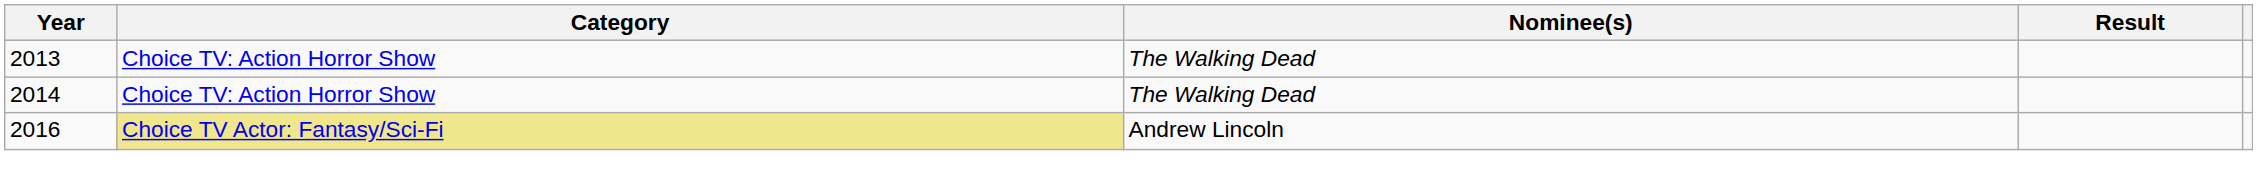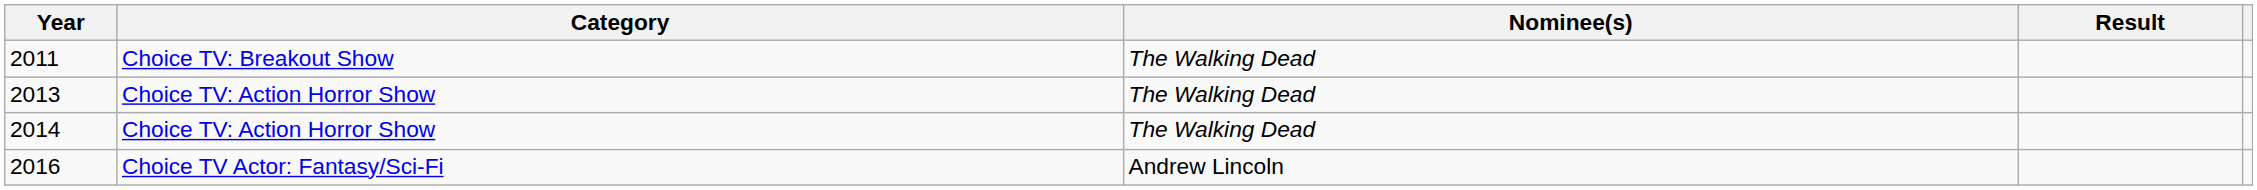+ row: 2011 | Choice TV: Breakout Show | The Walking Dead
2016 | Category: khaki background -> no background
